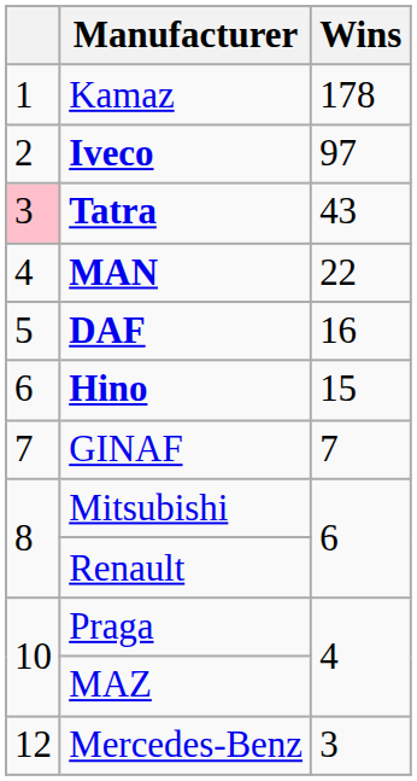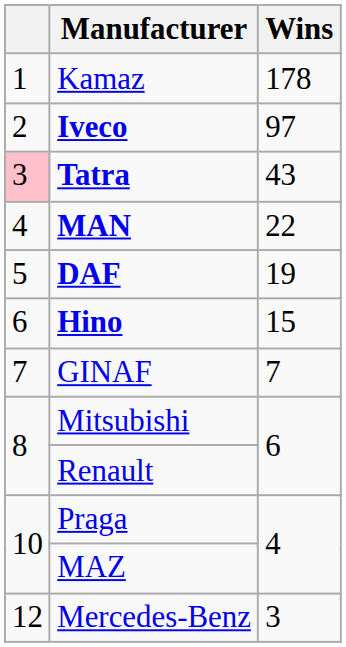DAF | Wins: 16 -> 19
